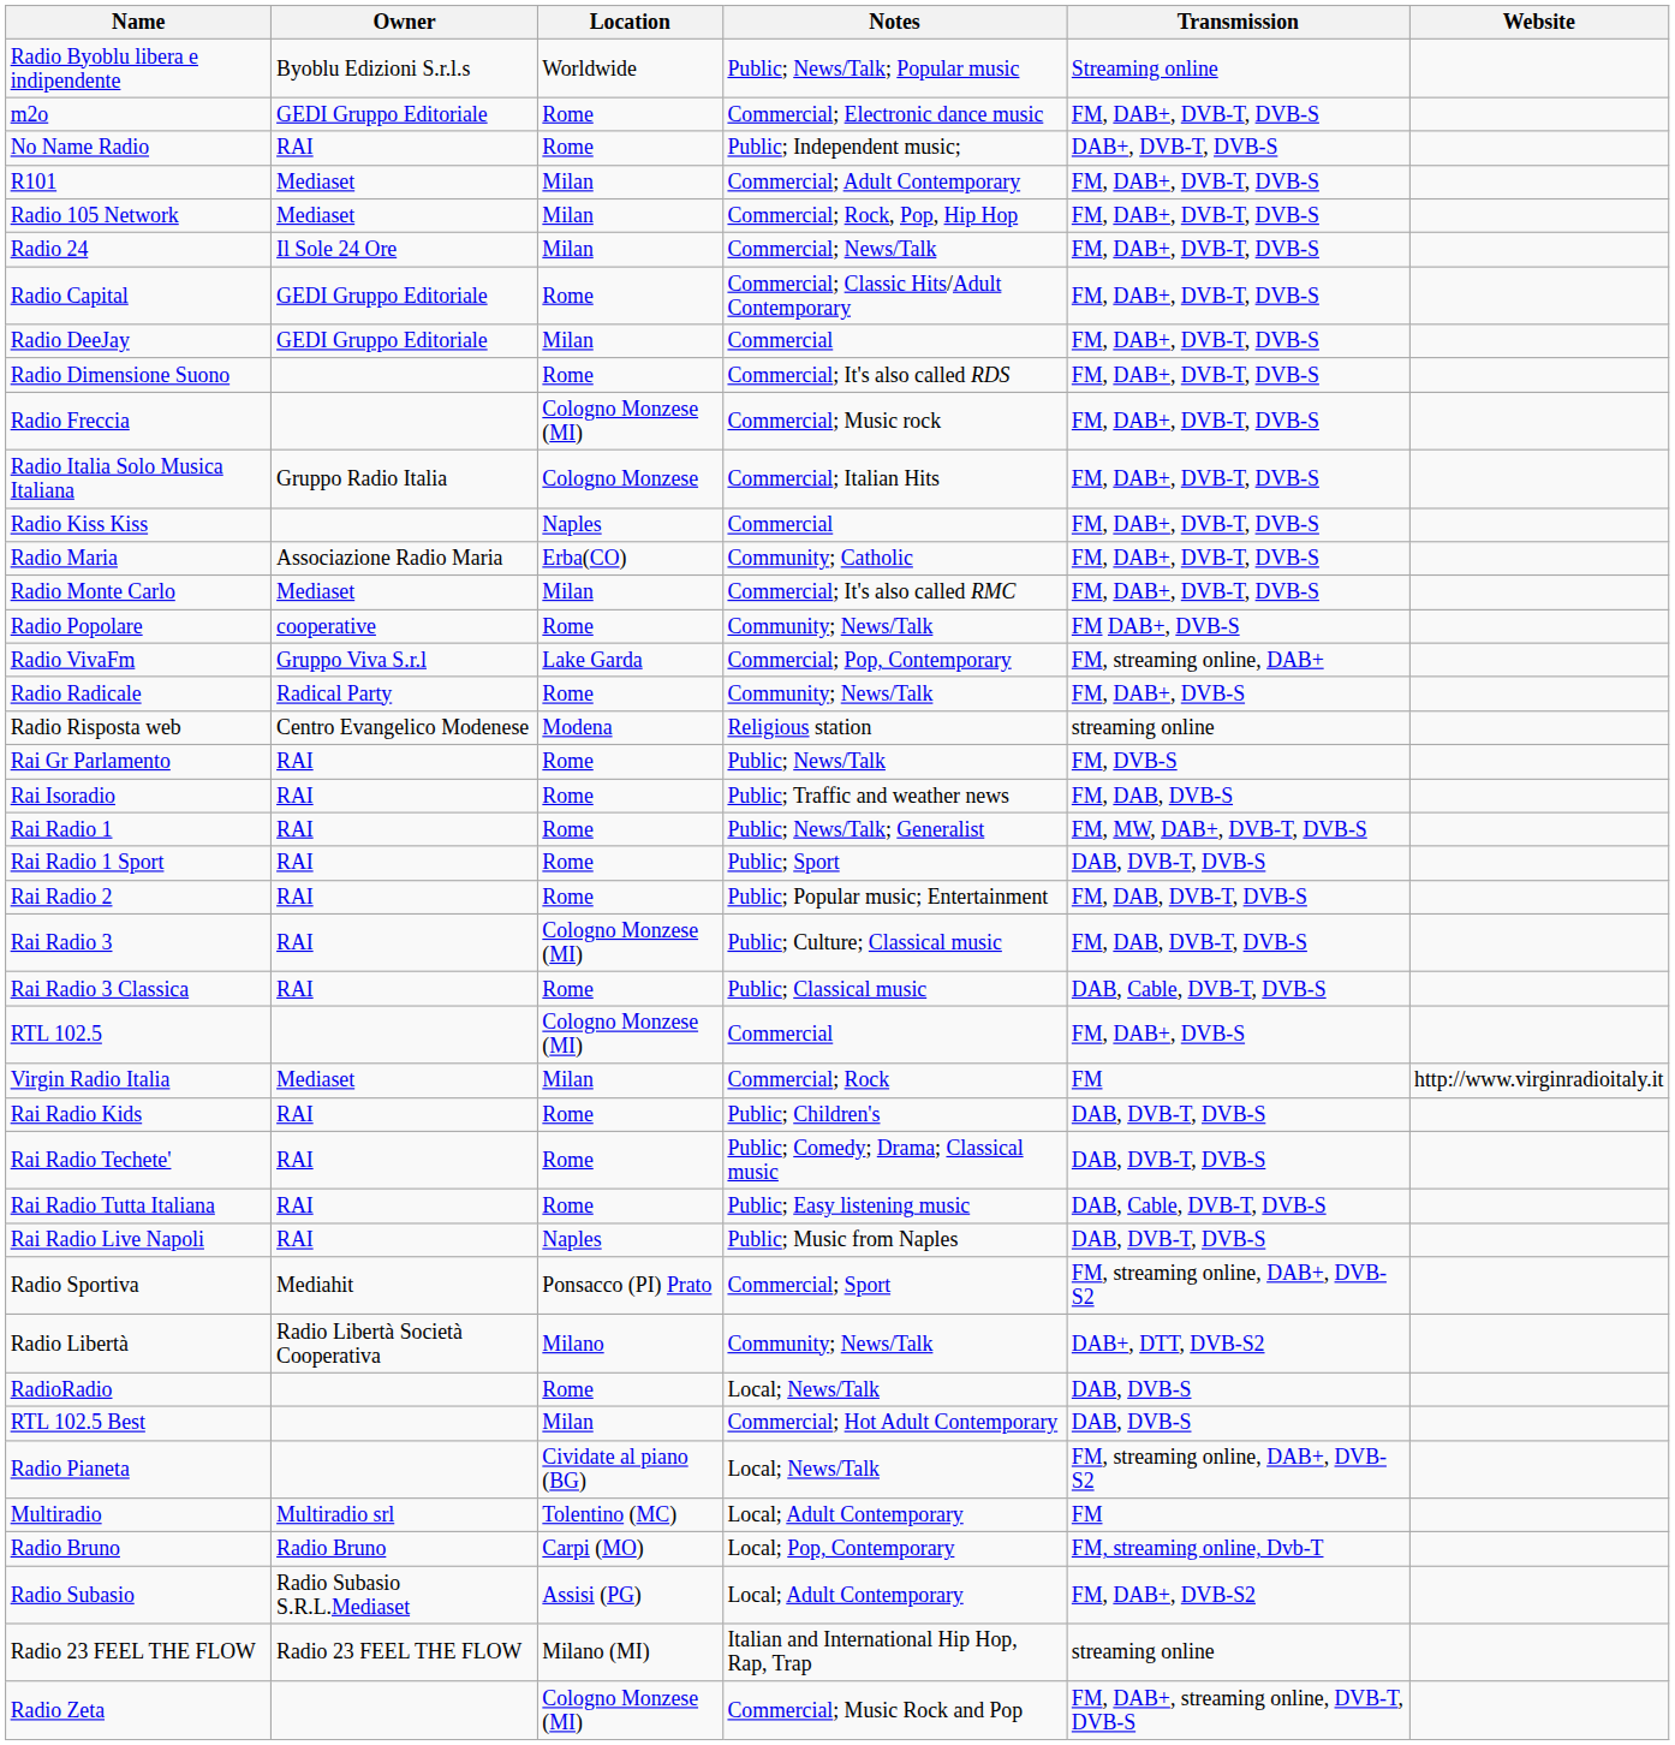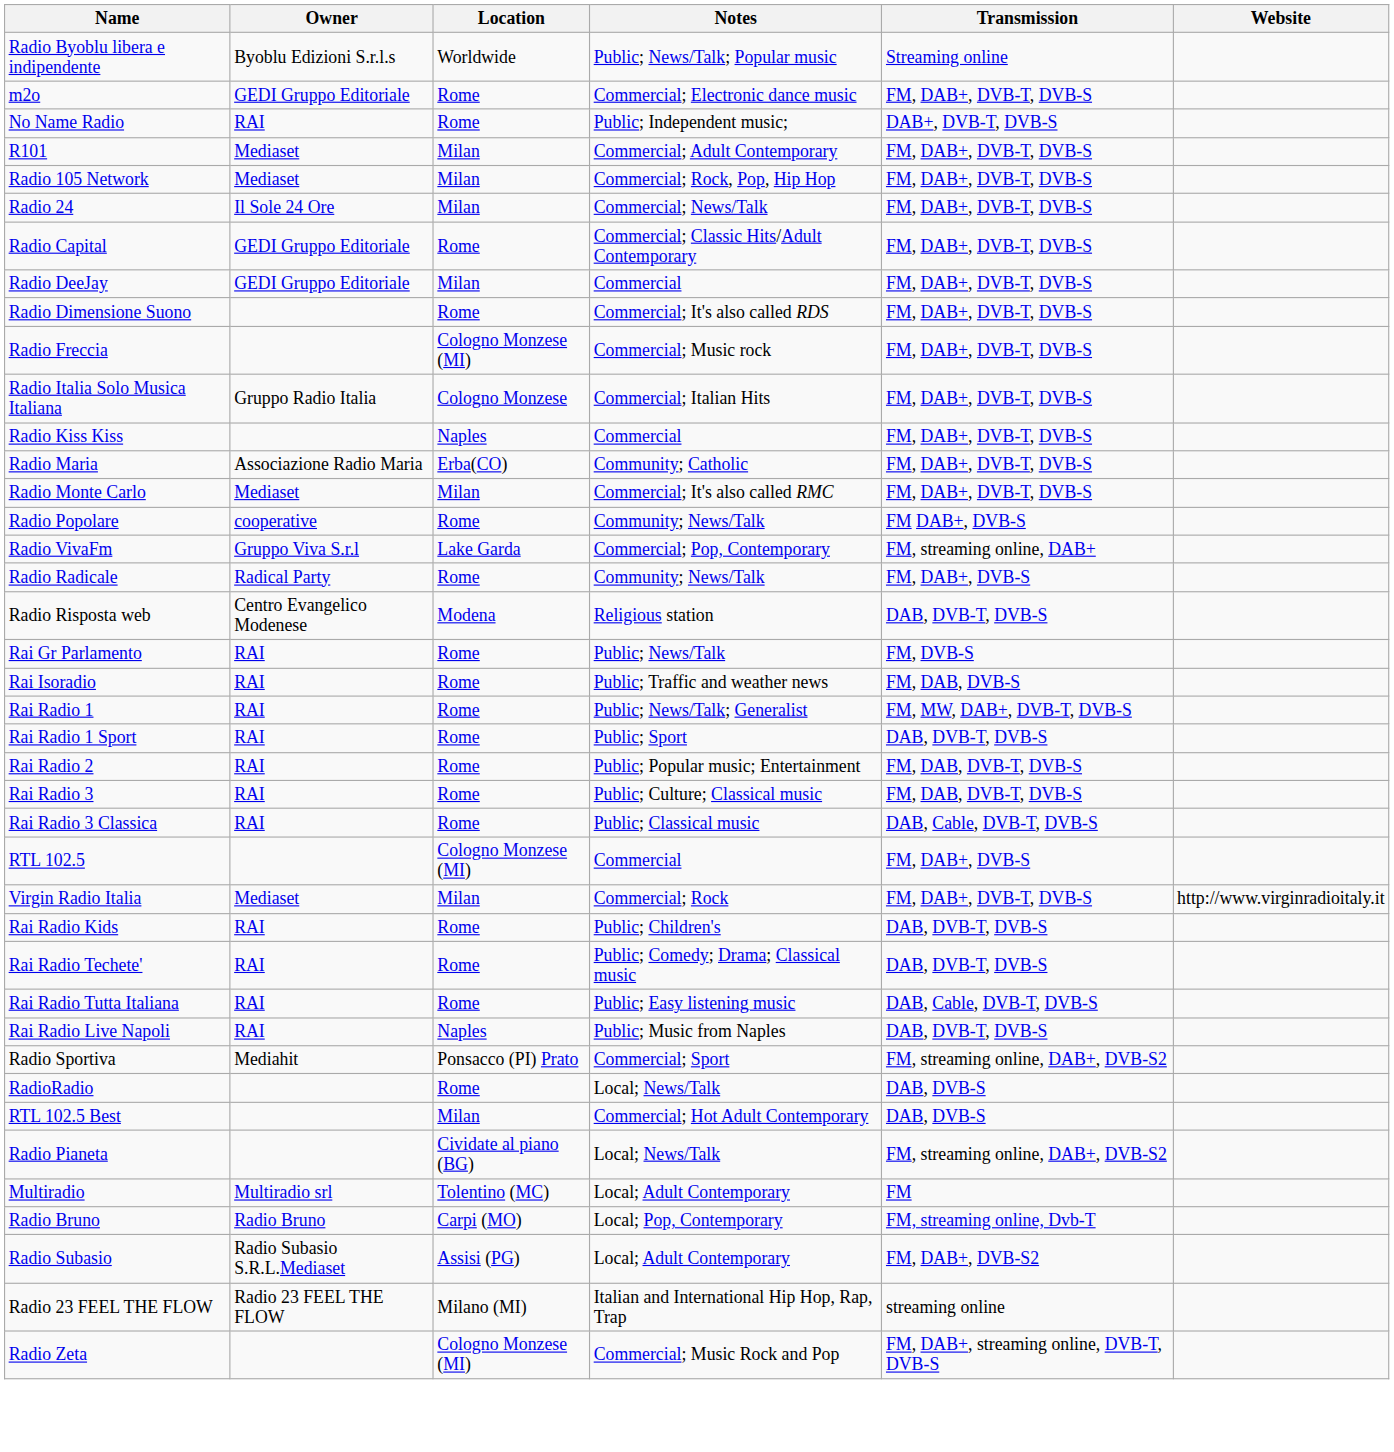Radio Risposta web | Transmission: streaming online -> DAB, DVB-T, DVB-S
Rai Radio 3 | Location: Cologno Monzese (MI) -> Rome
Virgin Radio Italia | Transmission: FM -> FM, DAB+, DVB-T, DVB-S
- row: Radio Libertà | Radio Libertà Società Cooperativa | Milano | Community; News/Talk | DAB+, DTT, DVB-S2
